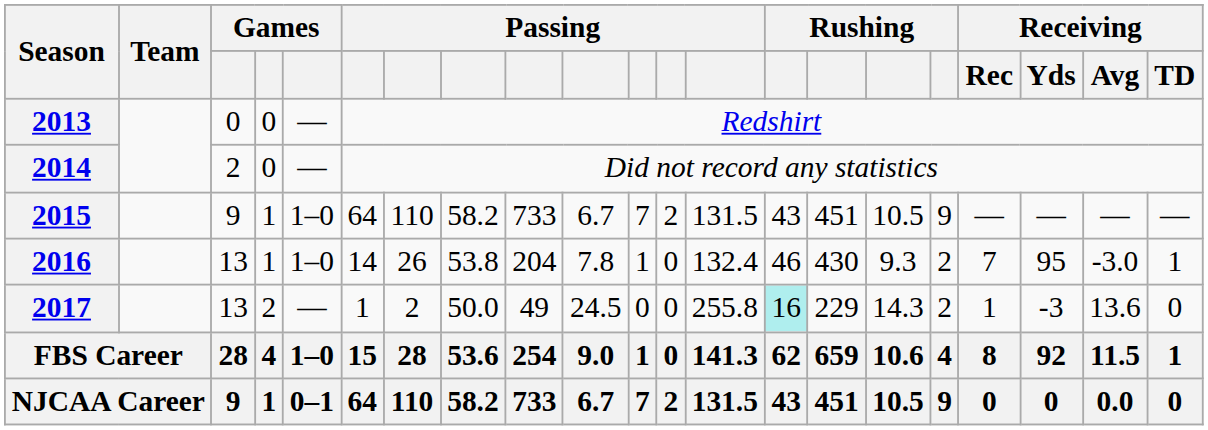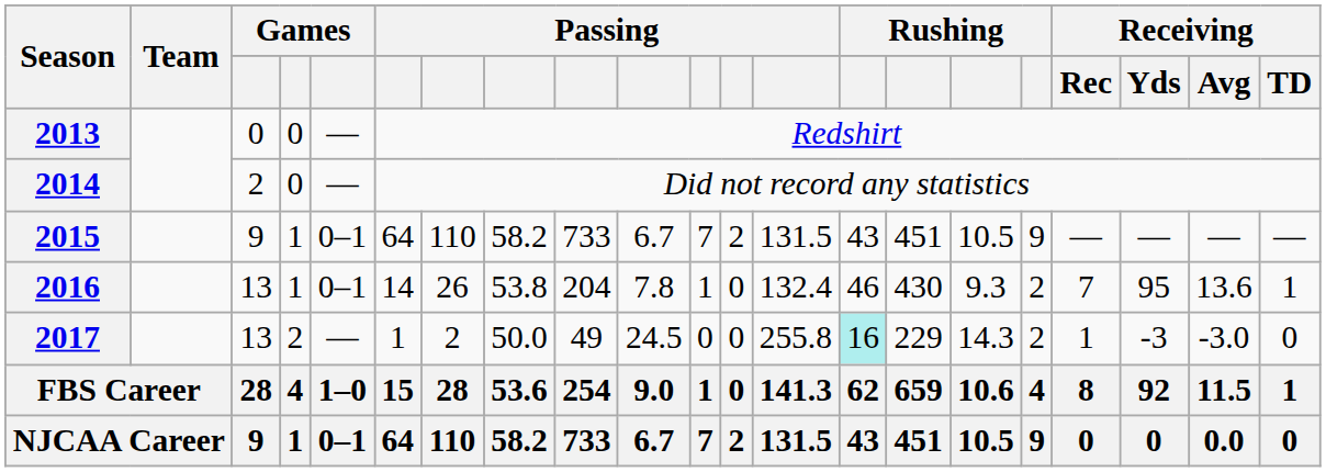2015 | column 5: 1–0 -> 0–1
2016 | column 5: 1–0 -> 0–1
2016 | Receiving / Avg: -3.0 -> 13.6
2017 | Receiving / Avg: 13.6 -> -3.0
